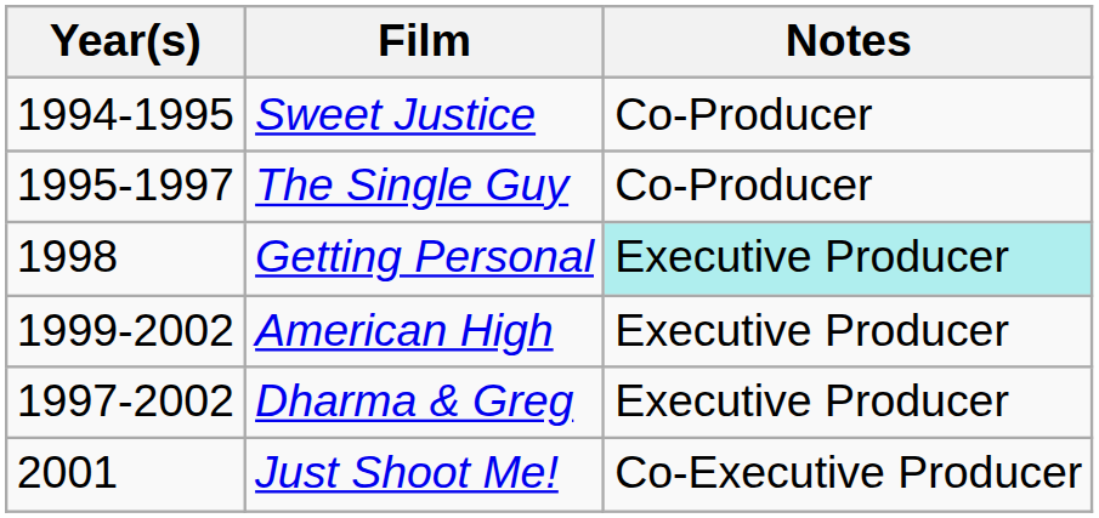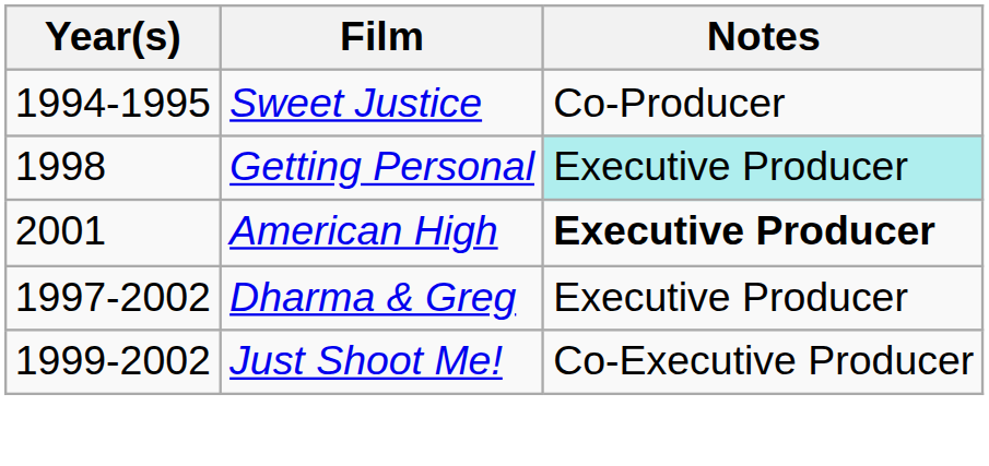- row: 1995-1997 | The Single Guy | Co-Producer
American High | Year(s): 1999-2002 -> 2001
American High | Notes: normal -> bold
Just Shoot Me! | Year(s): 2001 -> 1999-2002
